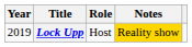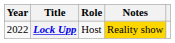Lock Upp | Year: 2019 -> 2022
